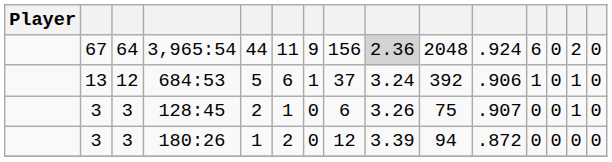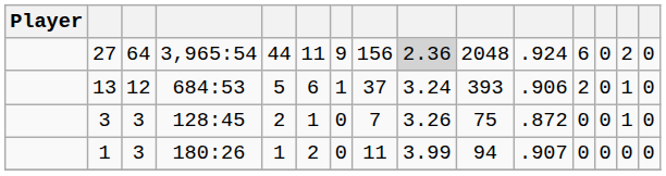3,965:54 | column 2: 67 -> 27
684:53 | column 10: 392 -> 393
684:53 | column 12: 1 -> 2
128:45 | column 8: 6 -> 7
128:45 | column 11: .907 -> .872
180:26 | column 2: 3 -> 1
180:26 | column 8: 12 -> 11
180:26 | column 9: 3.39 -> 3.99
180:26 | column 11: .872 -> .907
